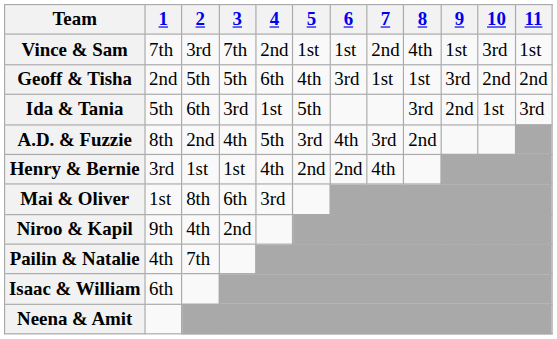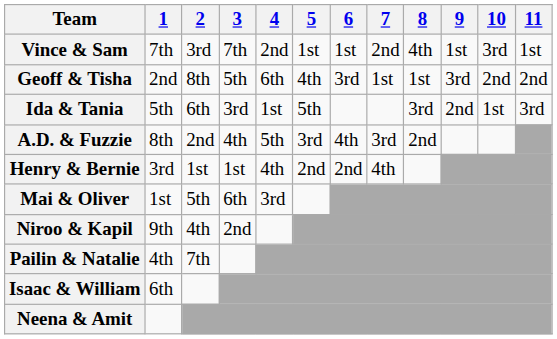Geoff & Tisha | 2: 5th -> 8th
Mai & Oliver | 2: 8th -> 5th
